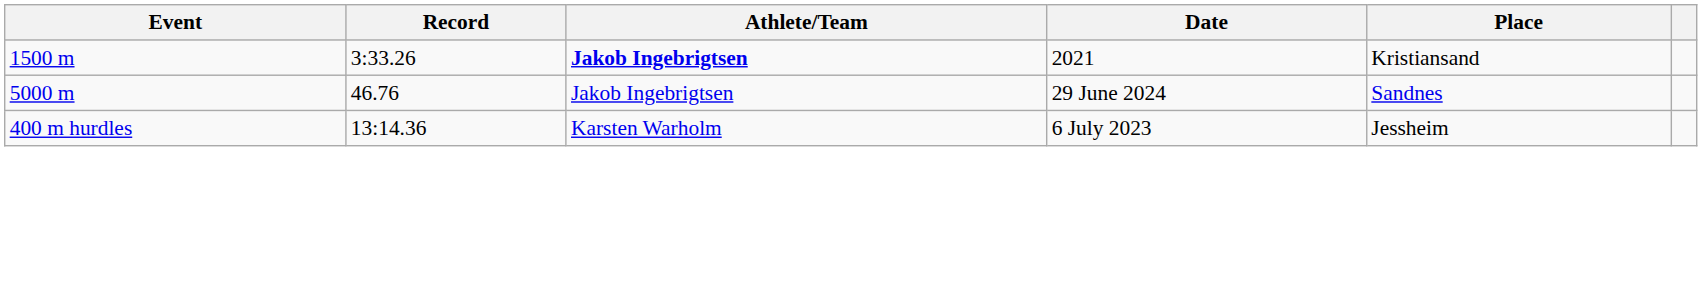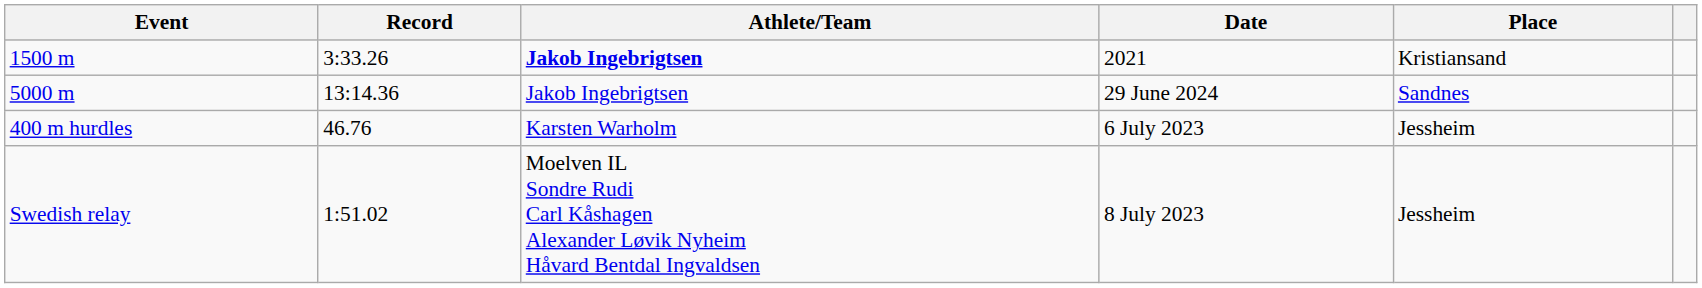5000 m | Record: 46.76 -> 13:14.36
400 m hurdles | Record: 13:14.36 -> 46.76
+ row: Swedish relay | 1:51.02 | Moelven IL Sondre Rudi Carl Kåshagen Alexander Løvik Nyheim Håvard Bentdal Ingvaldsen | 8 July 2023 | Jessheim
